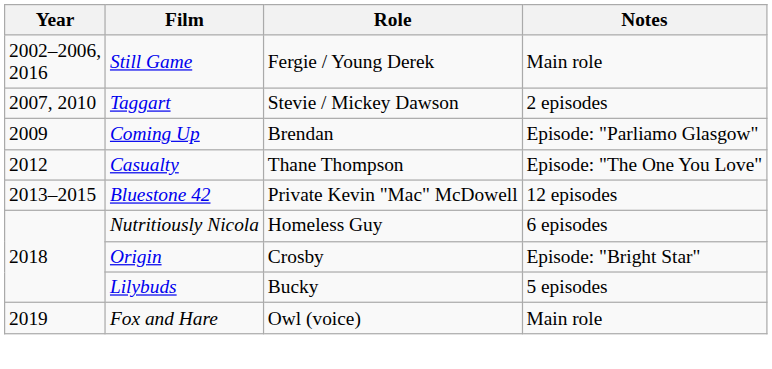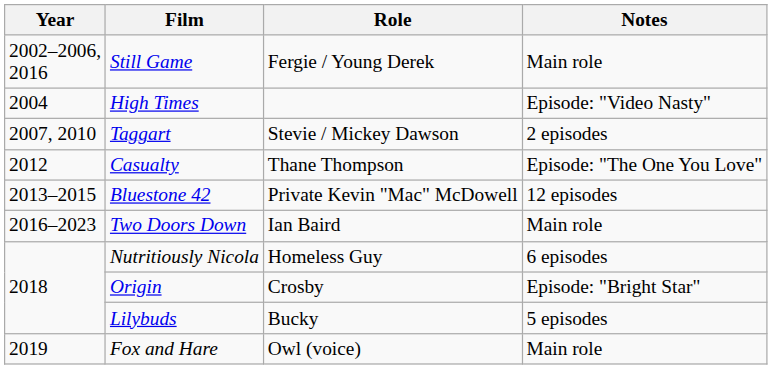+ row: 2004 | High Times | Episode: "Video Nasty"
- row: 2009 | Coming Up | Brendan | Episode: "Parliamo Glasgow"
+ row: 2016–2023 | Two Doors Down | Ian Baird | Main role
